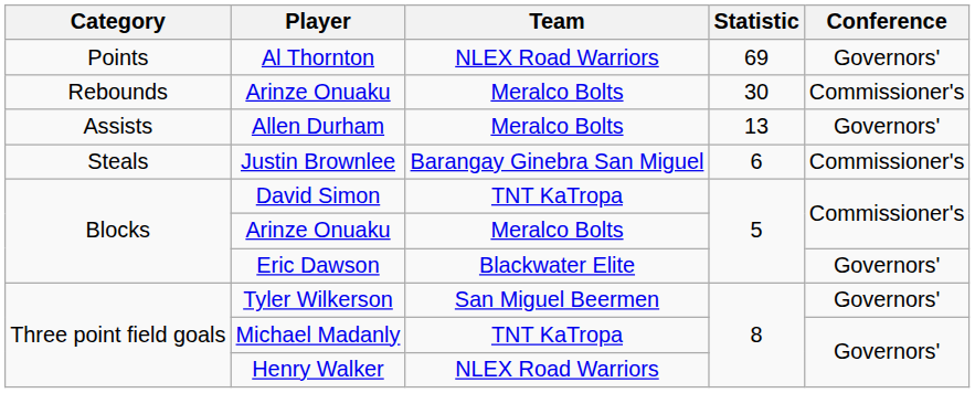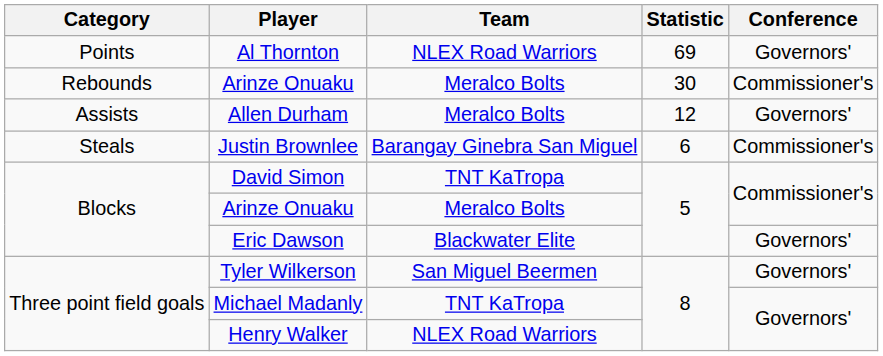Allen Durham | Statistic: 13 -> 12
